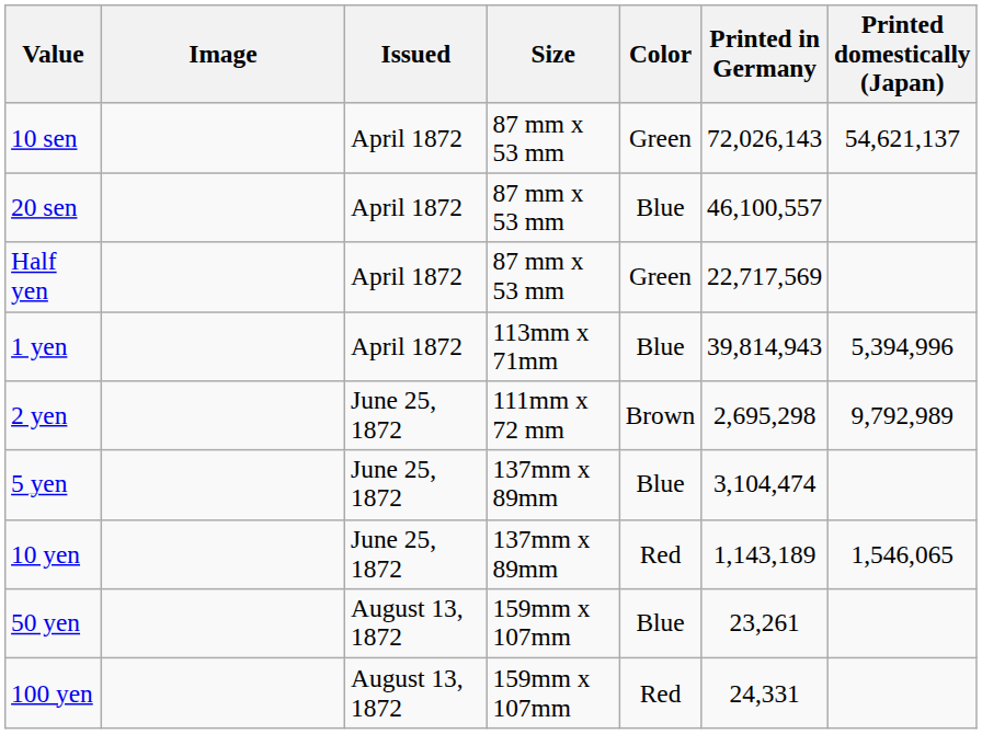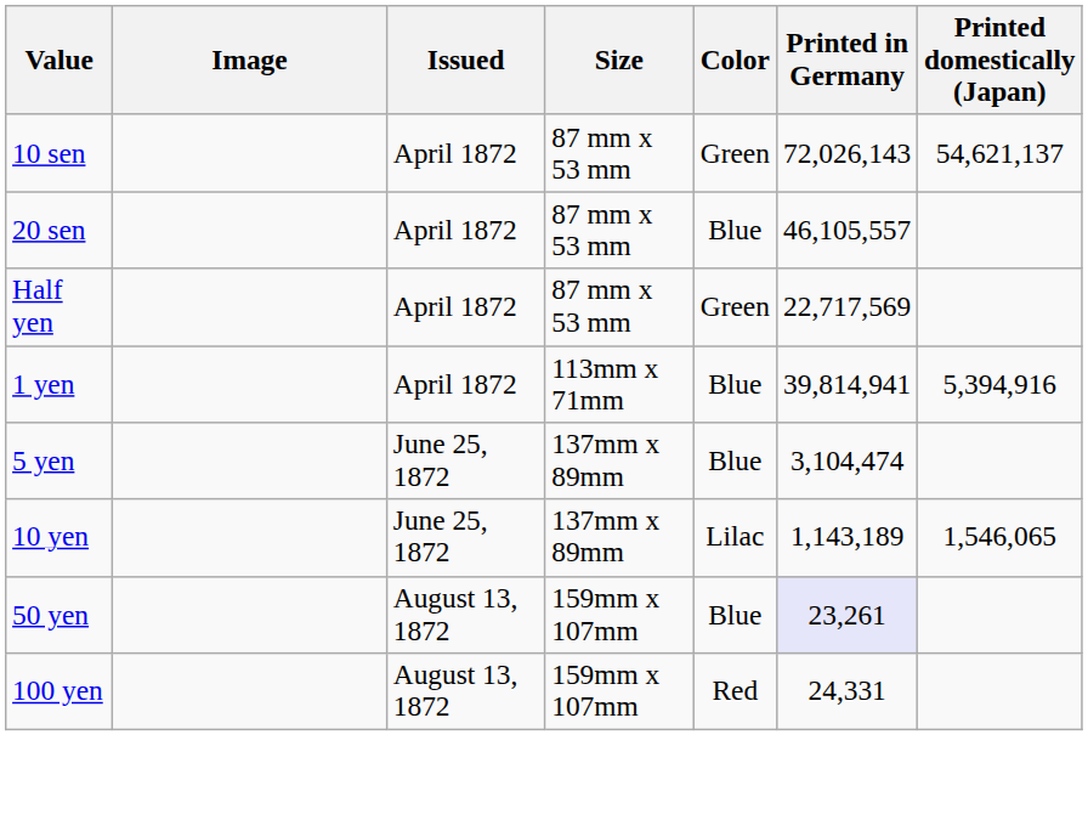20 sen | Printed in Germany: 46,100,557 -> 46,105,557
1 yen | Printed in Germany: 39,814,943 -> 39,814,941
1 yen | Printed domestically (Japan): 5,394,996 -> 5,394,916
- row: 2 yen | June 25, 1872 | 111mm x 72 mm | Brown | 2,695,298 | 9,792,989
10 yen | Color: Red -> Lilac
50 yen | Printed in Germany: no background -> lavender background
